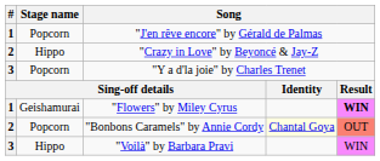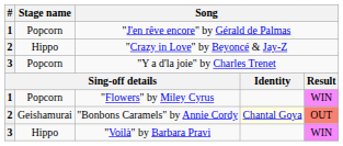"Flowers" by Miley Cyrus | Stage name: Geishamurai -> Popcorn
"Flowers" by Miley Cyrus | column 5: bold -> normal
"Bonbons Caramels" by Annie Cordy | Stage name: Popcorn -> Geishamurai
